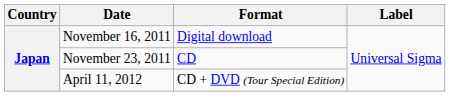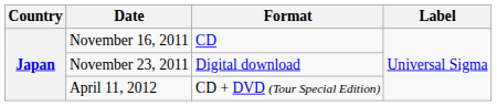November 16, 2011 | Format: Digital download -> CD
November 23, 2011 | Format: CD -> Digital download
